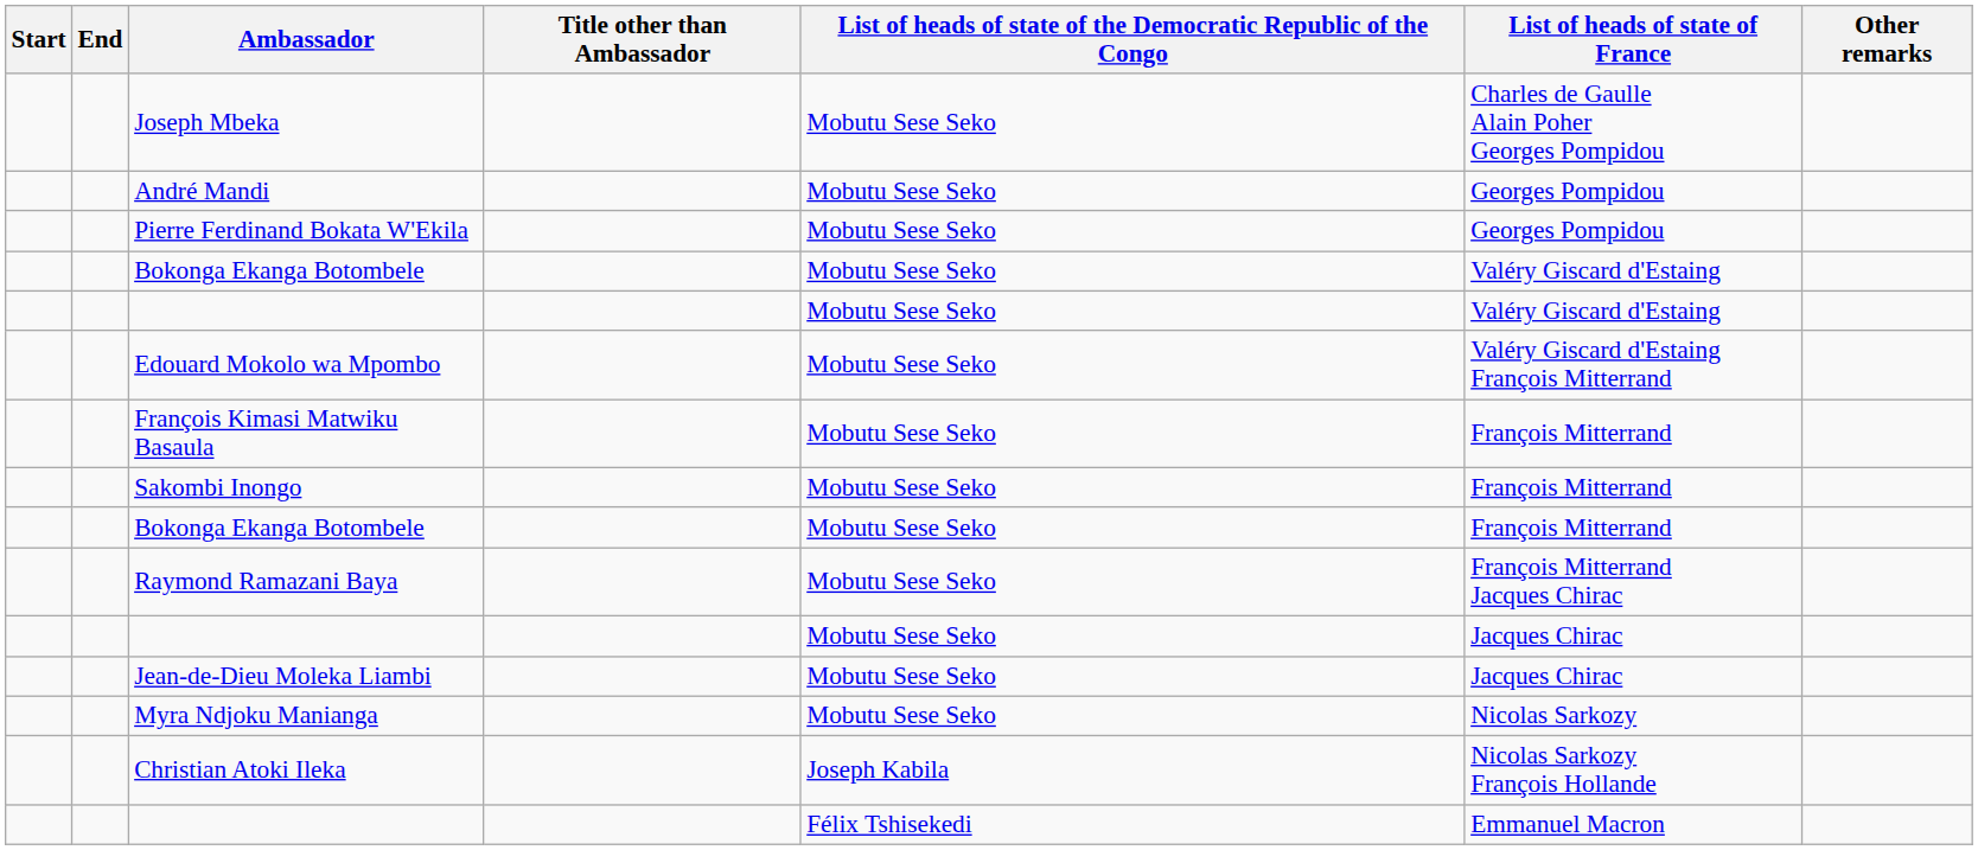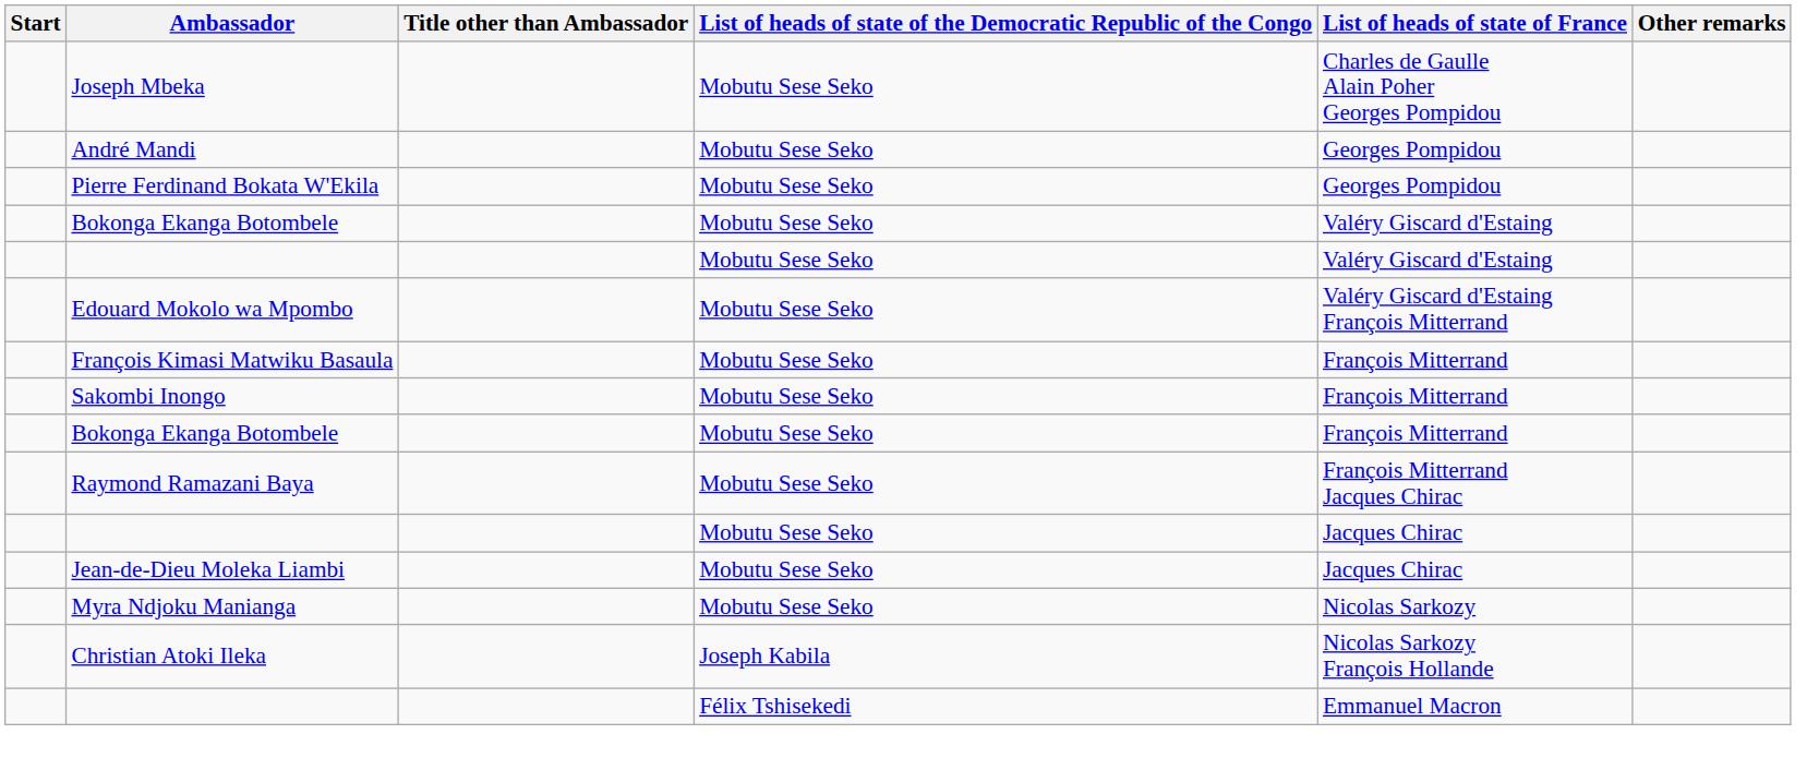- column: End
